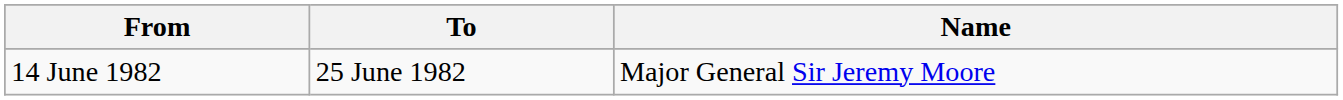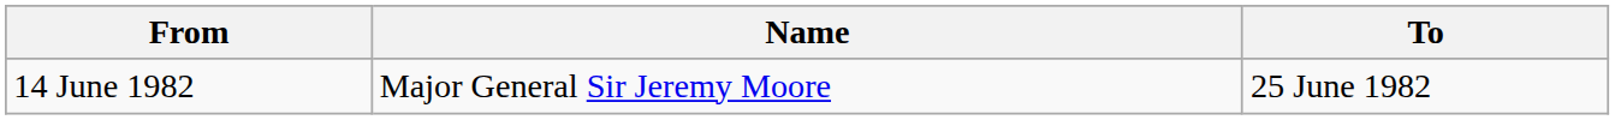columns swapped: To <-> Name
